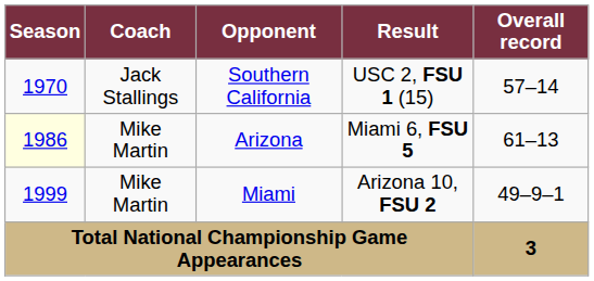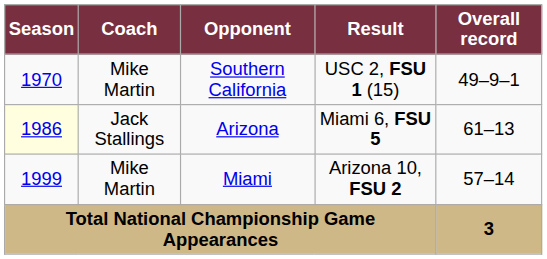Southern California | Coach: Jack Stallings -> Mike Martin
Southern California | Overall record: 57–14 -> 49–9–1
Arizona | Coach: Mike Martin -> Jack Stallings
Miami | Overall record: 49–9–1 -> 57–14
